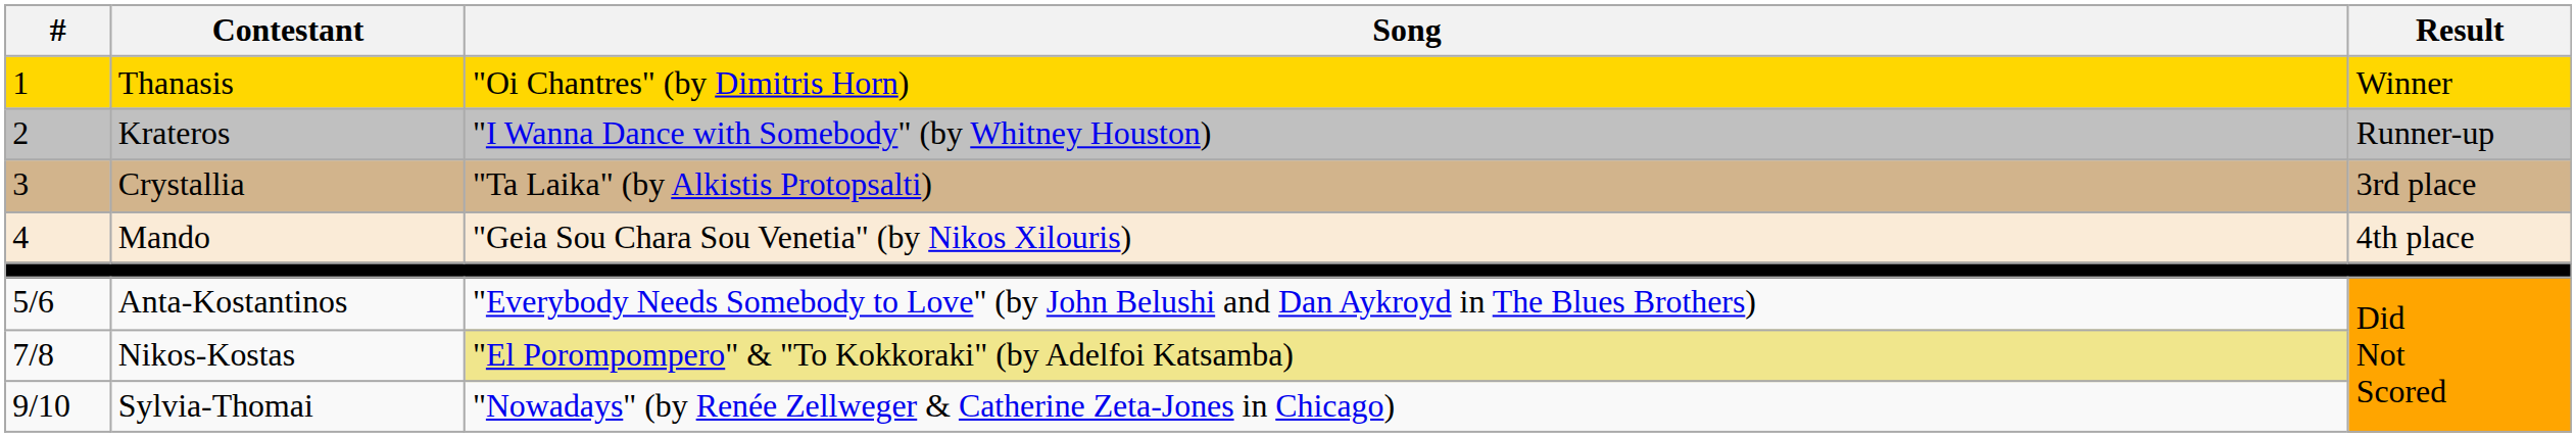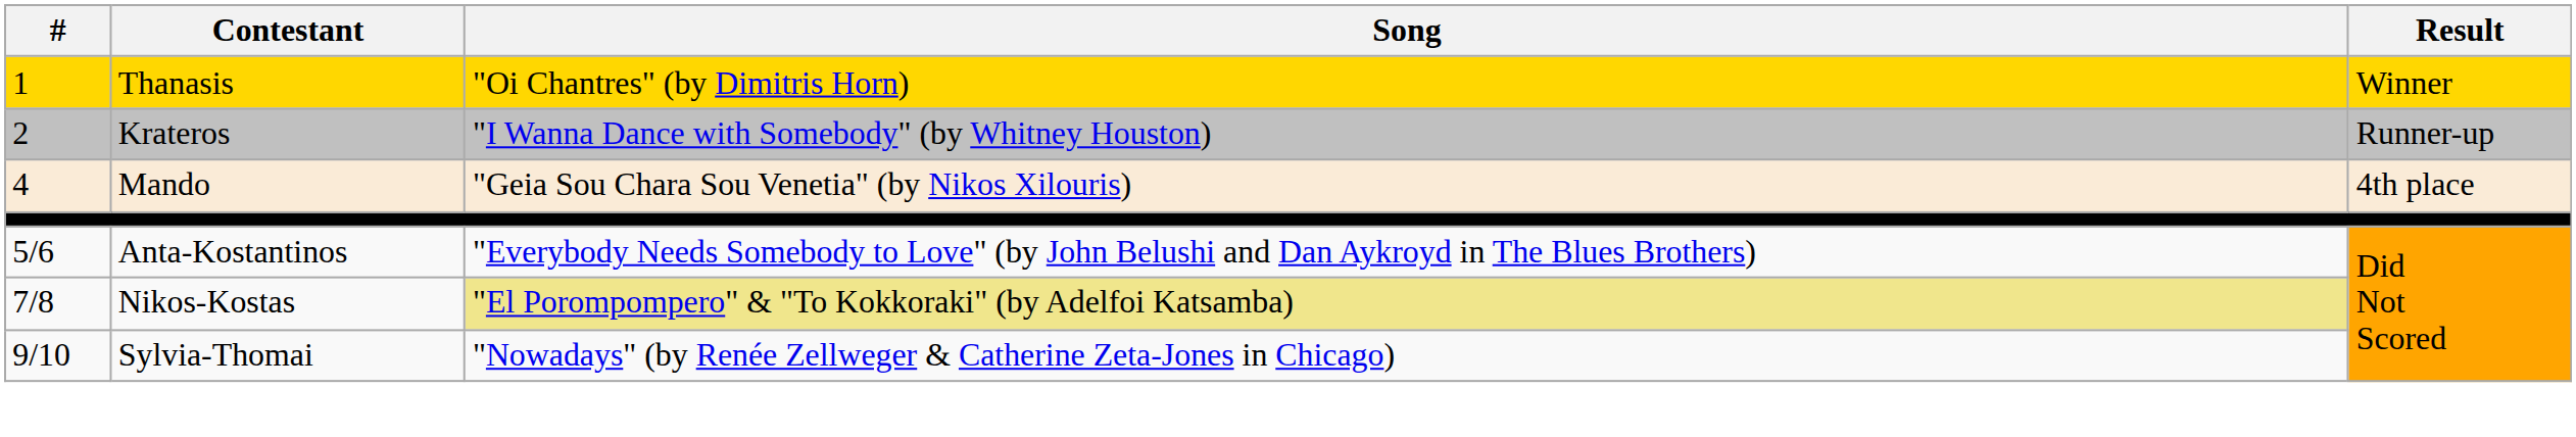- row: 3 | Crystallia | "Ta Laika" (by Alkistis Protopsalti) | 3rd place
